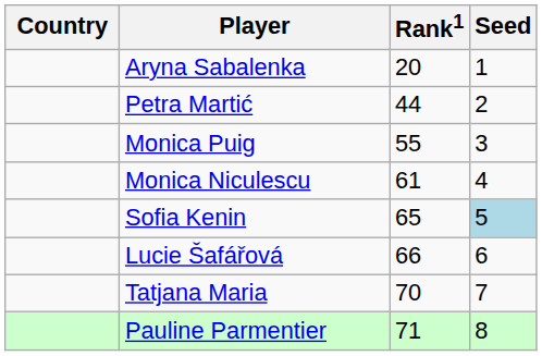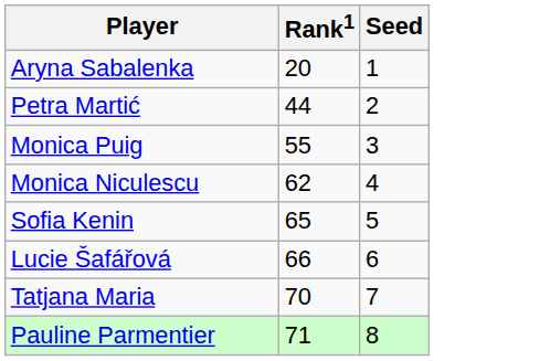- column: Country
Monica Niculescu | Rank1: 61 -> 62
Sofia Kenin | Seed: lightblue background -> no background
